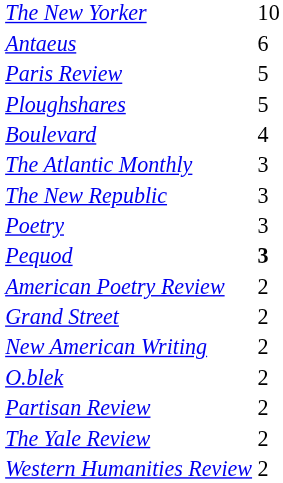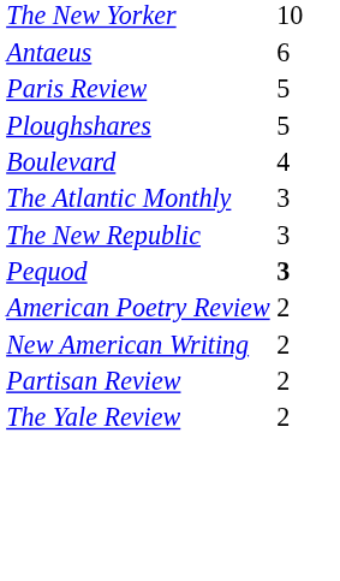- row: Poetry | 3
- row: Grand Street | 2
- row: O.blek | 2
- row: Western Humanities Review | 2
